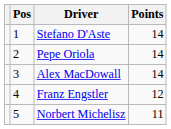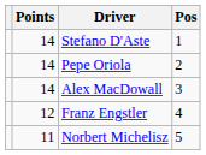columns swapped: Pos <-> Points
